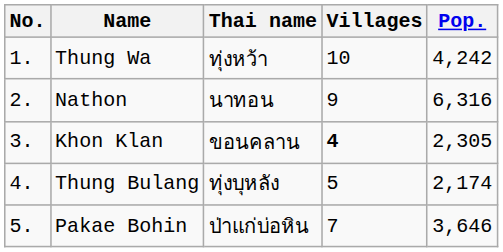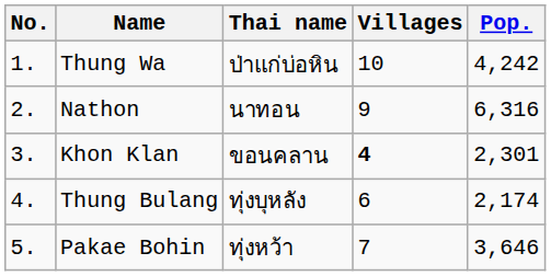Thung Wa | Thai name: ทุ่งหว้า -> ป่าแก่บ่อหิน
Khon Klan | Pop.: 2,305 -> 2,301
Thung Bulang | Villages: 5 -> 6
Pakae Bohin | Thai name: ป่าแก่บ่อหิน -> ทุ่งหว้า
